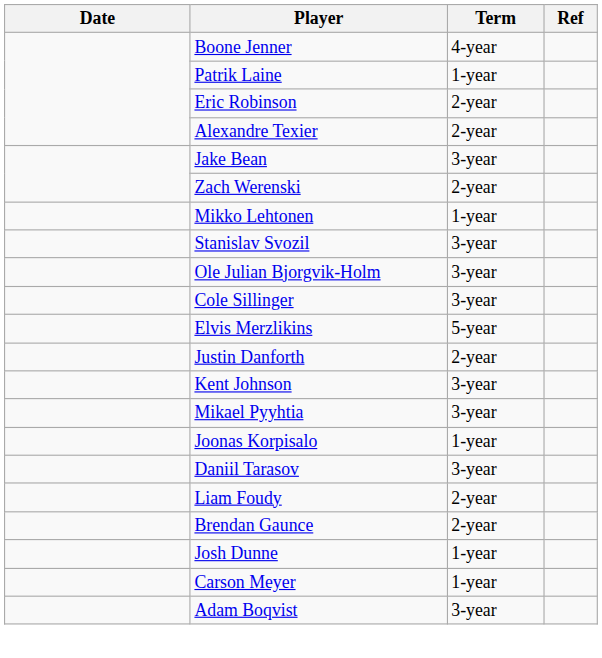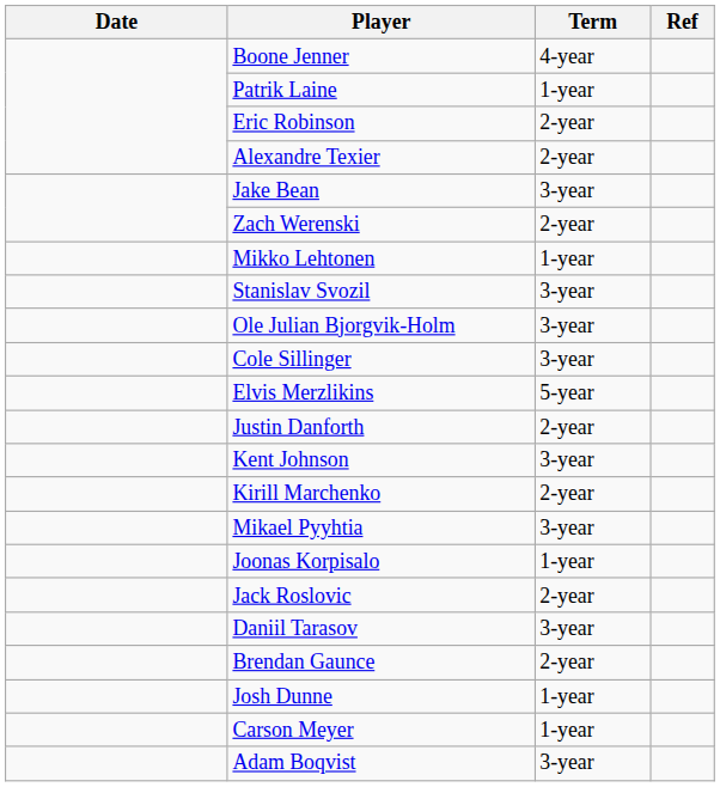+ row: Kirill Marchenko | 2-year
+ row: Jack Roslovic | 2-year
- row: Liam Foudy | 2-year
